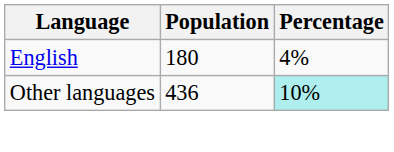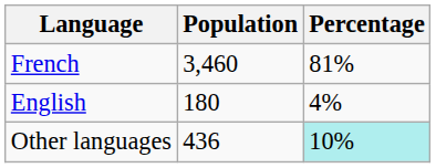+ row: French | 3,460 | 81%
